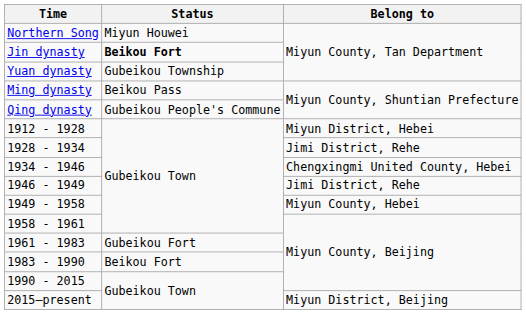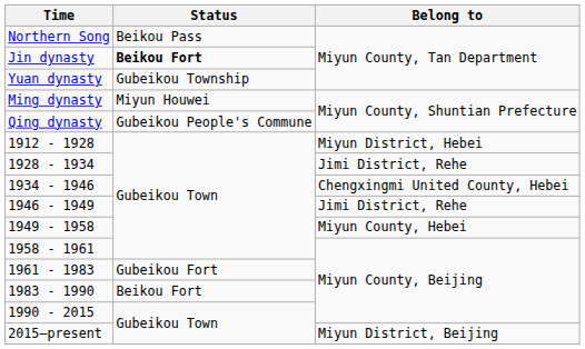Northern Song | Status: Miyun Houwei -> Beikou Pass
Ming dynasty | Status: Beikou Pass -> Miyun Houwei
